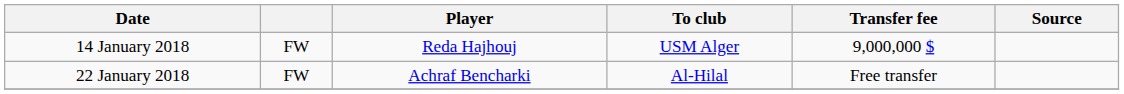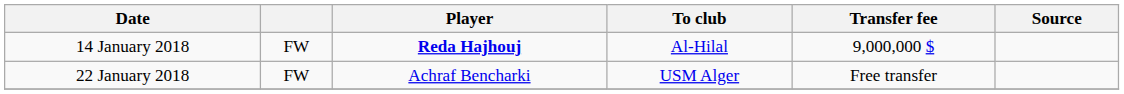14 January 2018 | Player: normal -> bold
14 January 2018 | To club: USM Alger -> Al-Hilal
22 January 2018 | To club: Al-Hilal -> USM Alger
